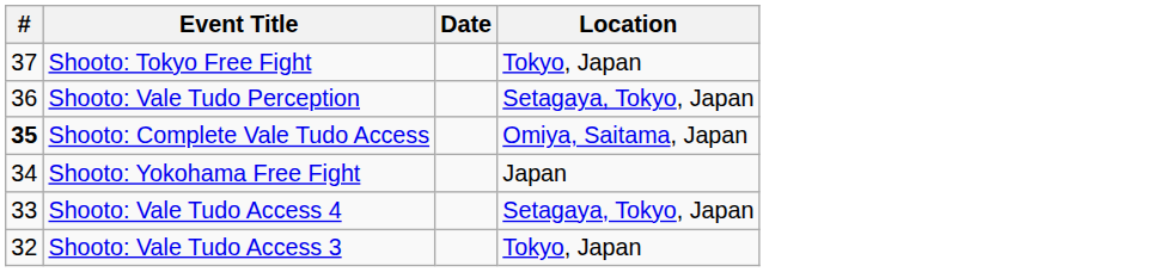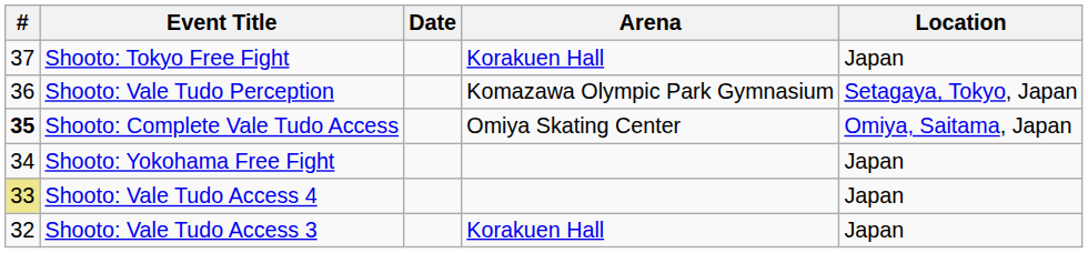+ column: Arena | Korakuen Hall | Komazawa Olympic Park Gymnasium | Omiya Skating Center | Korakuen Hall
Shooto: Tokyo Free Fight | Location: Tokyo, Japan -> Japan
Shooto: Vale Tudo Access 4 | #: no background -> khaki background
Shooto: Vale Tudo Access 4 | Location: Setagaya, Tokyo, Japan -> Japan
Shooto: Vale Tudo Access 3 | Location: Tokyo, Japan -> Japan
